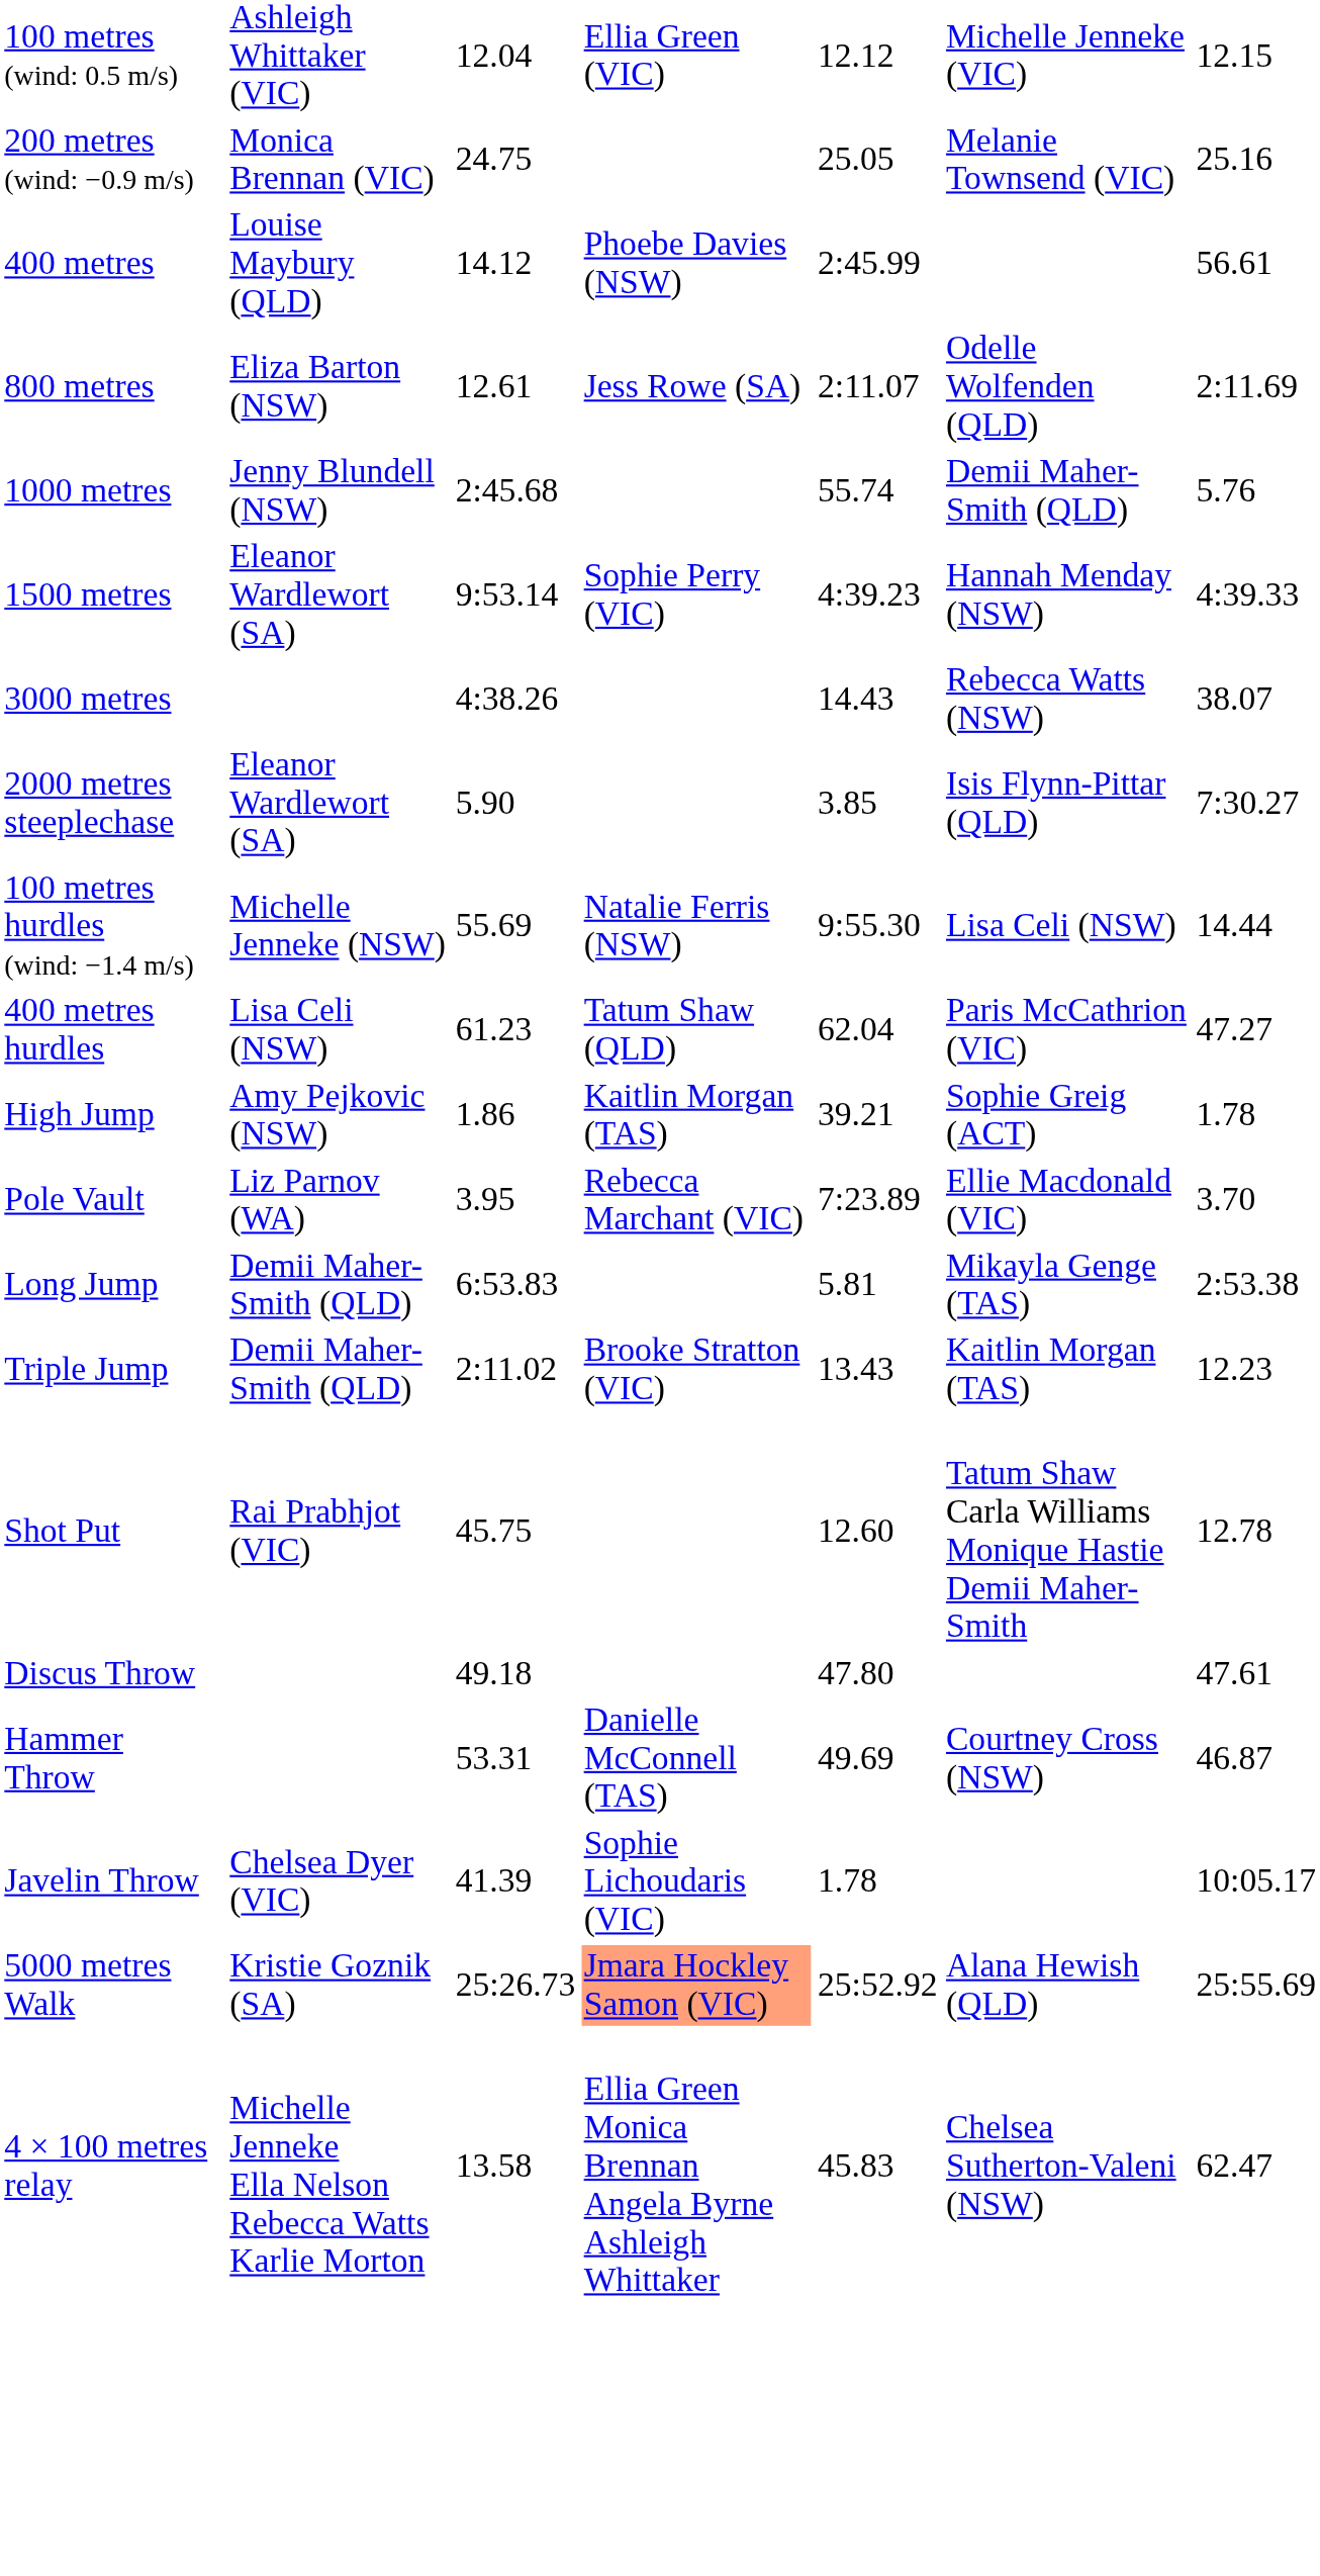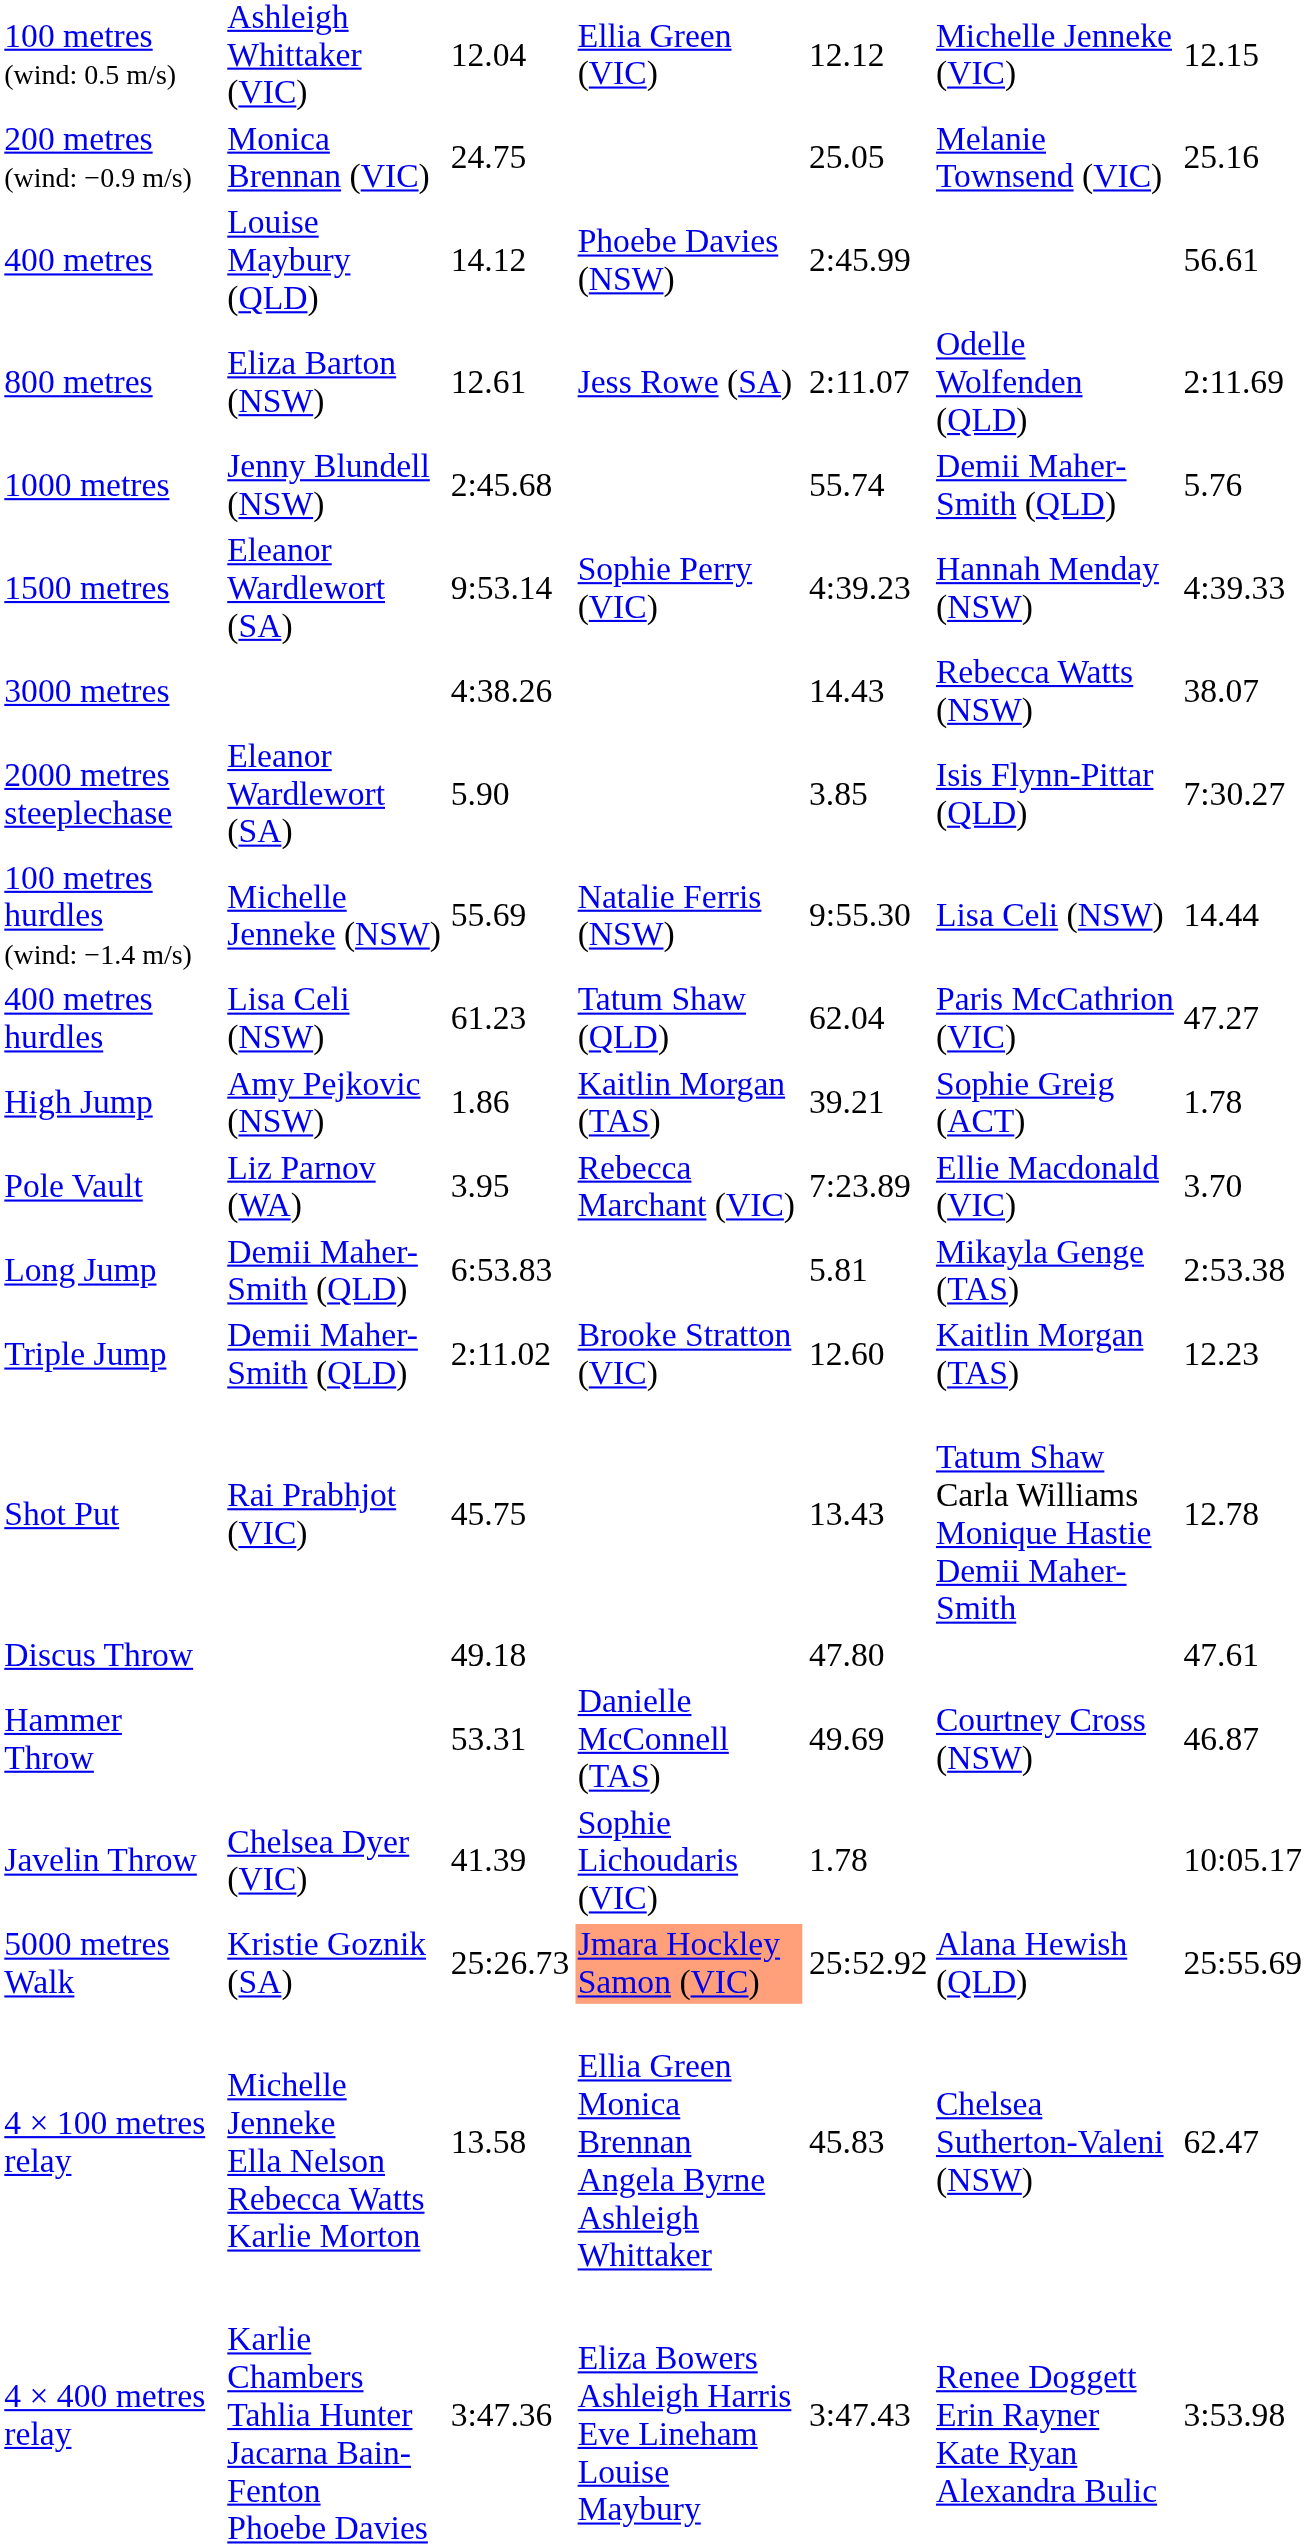Triple Jump | column 5: 13.43 -> 12.60
Shot Put | column 5: 12.60 -> 13.43
+ row: 4 × 400 metres relay | Karlie Chambers Tahlia Hunter Jacarna Bain-Fenton Phoebe Davies | 3:47.36 | Eliza Bowers Ashleigh Harris Eve Lineham Louise Maybury | 3:47.43 | Renee Doggett Erin Rayner Kate Ryan Alexandra Bulic | 3:53.98
